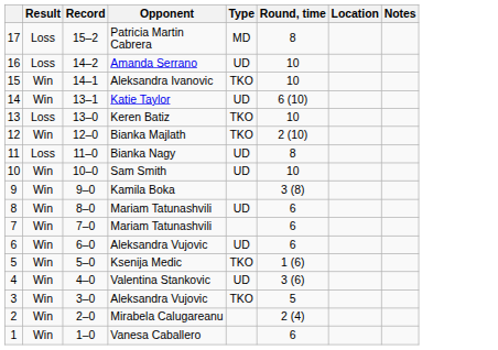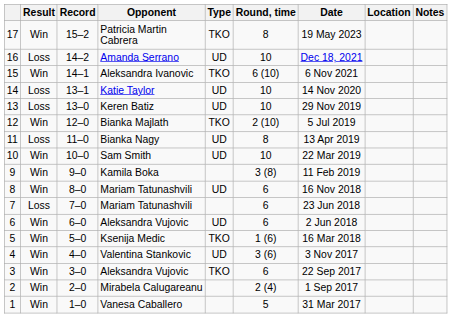+ column: Date | 19 May 2023 | Dec 18, 2021 | 6 Nov 2021 | 14 Nov 2020 | 29 Nov 2019 | 5 Jul 2019 | 13 Apr 2019 | 22 Mar 2019 | 11 Feb 2019 | 16 Nov 2018 | 23 Jun 2018 | 2 Jun 2018 | 16 Mar 2018 | 3 Nov 2017 | 22 Sep 2017 | 1 Sep 2017 | 31 Mar 2017
17 | Result: Loss -> Win
17 | Type: MD -> TKO
15 | Round, time: 10 -> 6 (10)
14 | Result: Win -> Loss
14 | Round, time: 6 (10) -> 10
13 | Type: TKO -> UD
7 | Result: Win -> Loss
3 | Round, time: 5 -> 6
1 | Round, time: 6 -> 5
